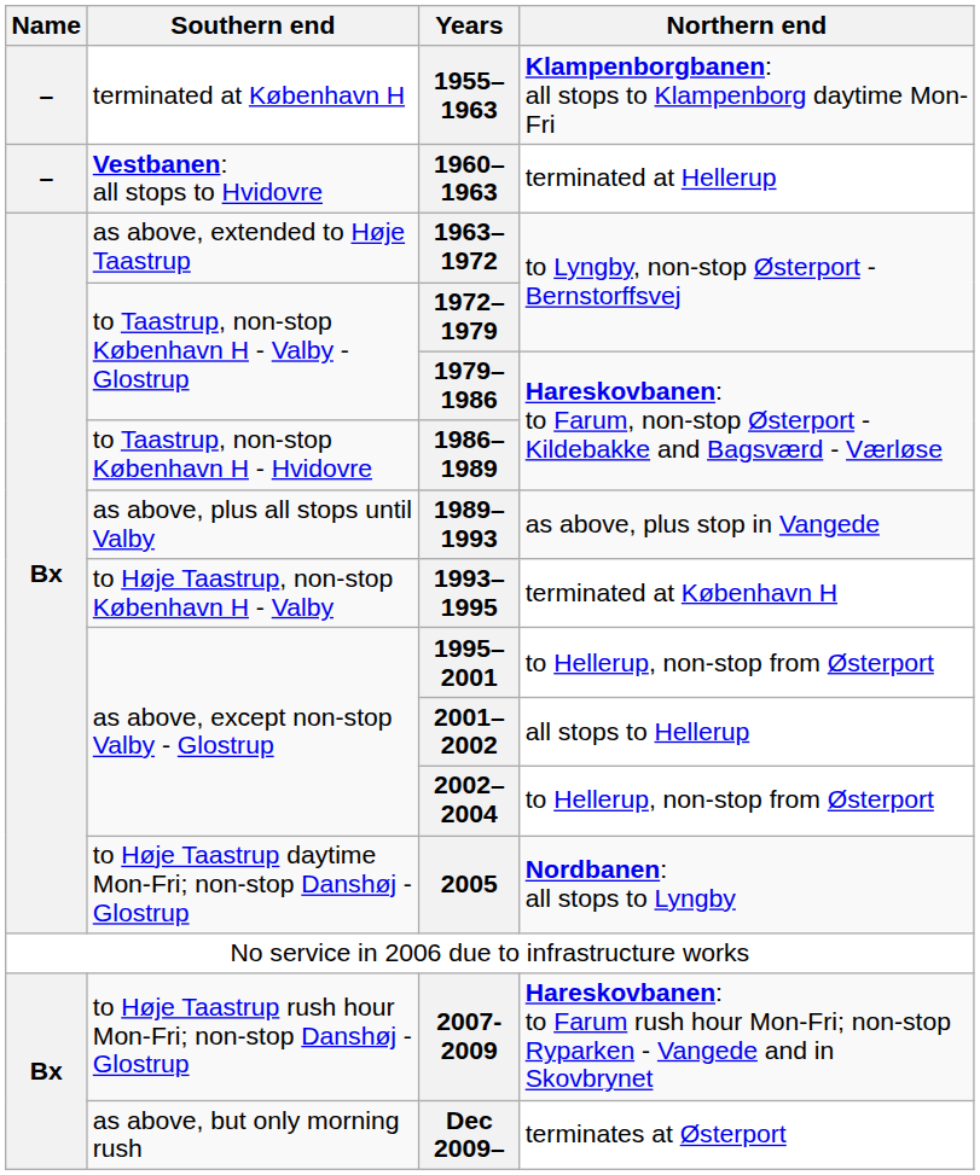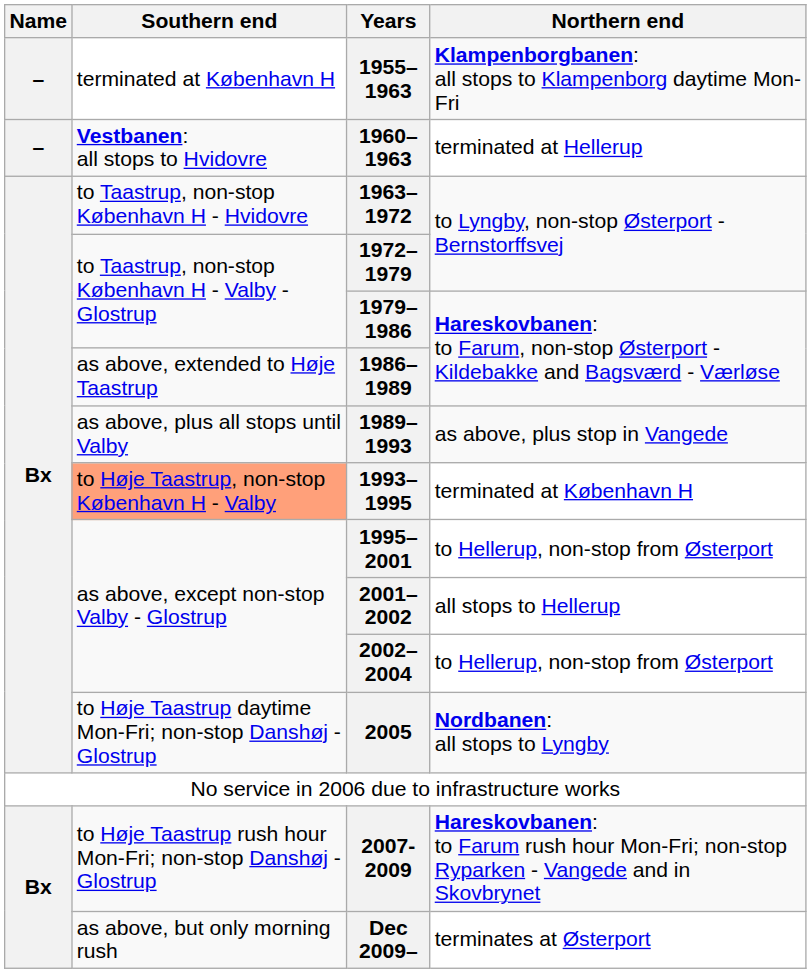1963–1972 | Southern end: as above, extended to Høje Taastrup -> to Taastrup, non-stop København H - Hvidovre
1986–1989 | Southern end: to Taastrup, non-stop København H - Hvidovre -> as above, extended to Høje Taastrup
1993–1995 | Southern end: no background -> lightsalmon background
